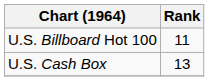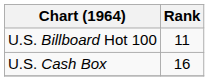U.S. Cash Box | Rank: 13 -> 16
